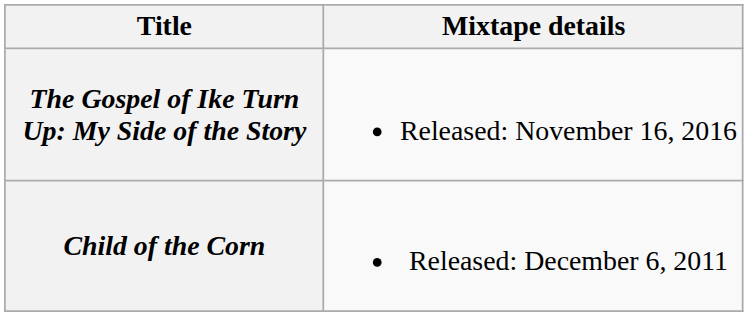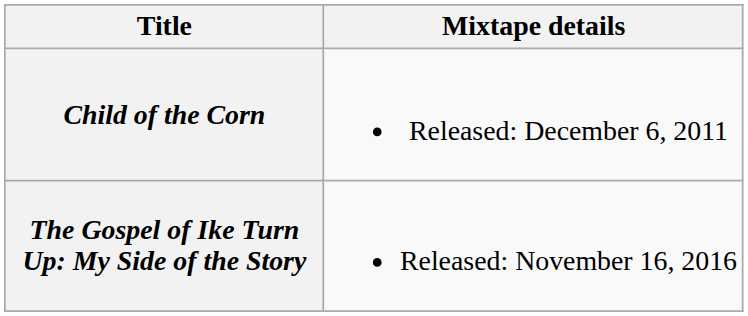rows swapped: Child of the Corn <-> The Gospel of Ike Turn Up: My Side of the Story
